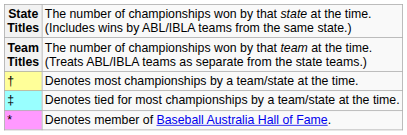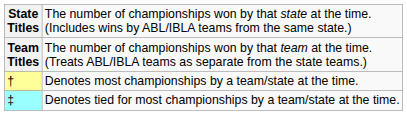- row: * | Denotes member of Baseball Australia Hall of Fame.
